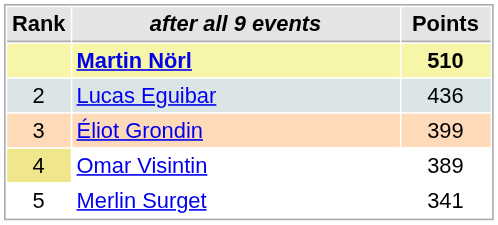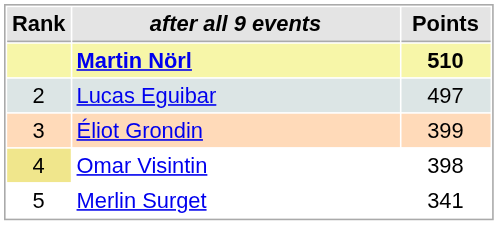Lucas Eguibar | Points: 436 -> 497
Omar Visintin | Points: 389 -> 398
